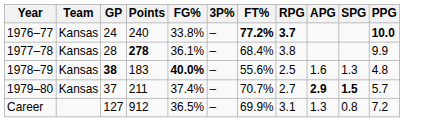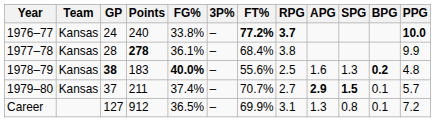+ column: BPG | 0.2 | 0.1 | 0.1
